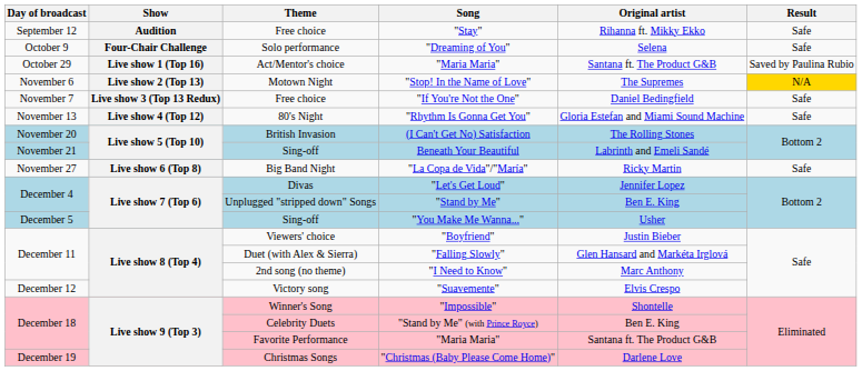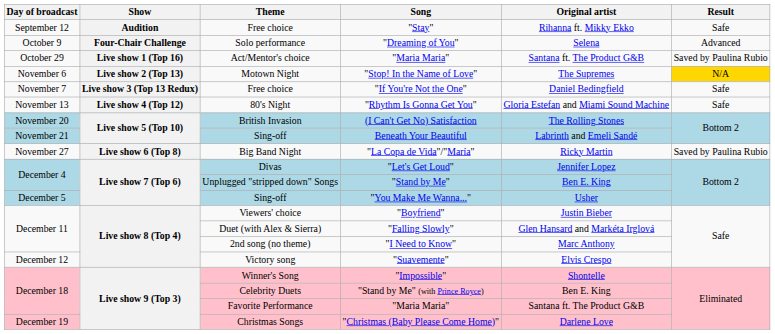"Dreaming of You" | Result: Safe -> Advanced
"La Copa de Vida"/"María" | Result: Safe -> Saved by Paulina Rubio
